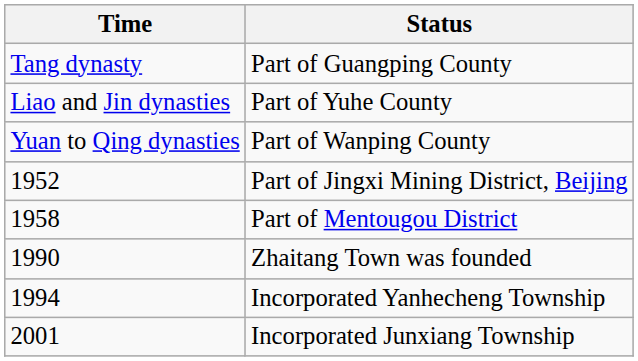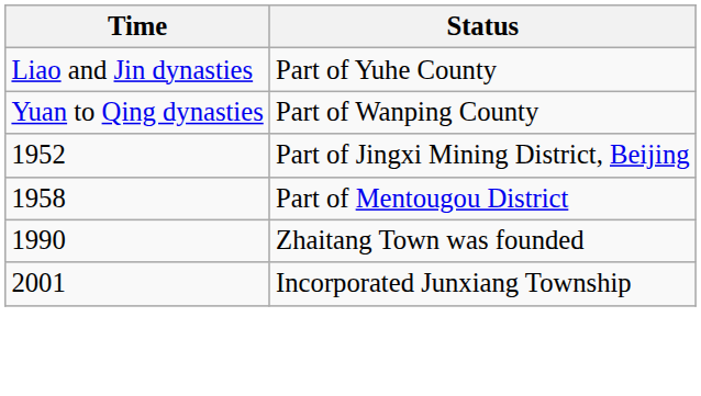- row: Tang dynasty | Part of Guangping County
- row: 1994 | Incorporated Yanhecheng Township
